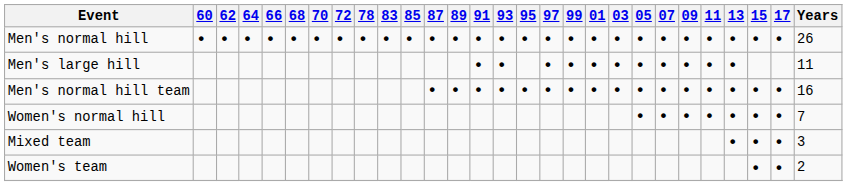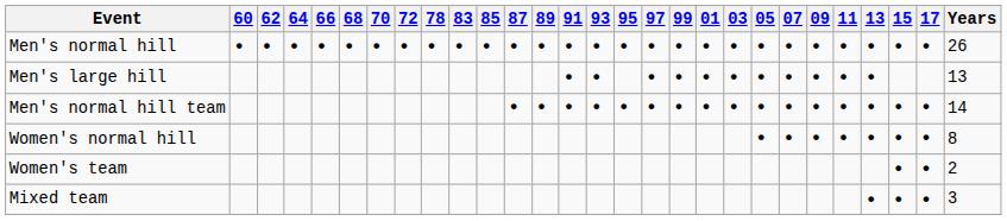Men's large hill | Years: 11 -> 13
Men's normal hill team | Years: 16 -> 14
Women's normal hill | Years: 7 -> 8
rows swapped: Women's team <-> Mixed team
